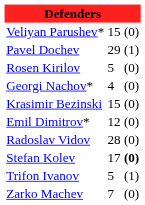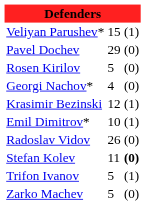Veliyan Parushev* | column 3: (0) -> (1)
Pavel Dochev | column 3: (1) -> (0)
Krasimir Bezinski | column 2: 15 -> 12
Krasimir Bezinski | column 3: (0) -> (1)
Emil Dimitrov* | column 2: 12 -> 10
Emil Dimitrov* | column 3: (0) -> (1)
Radoslav Vidov | column 2: 28 -> 26
Stefan Kolev | column 2: 17 -> 11
Zarko Machev | column 2: 7 -> 5
